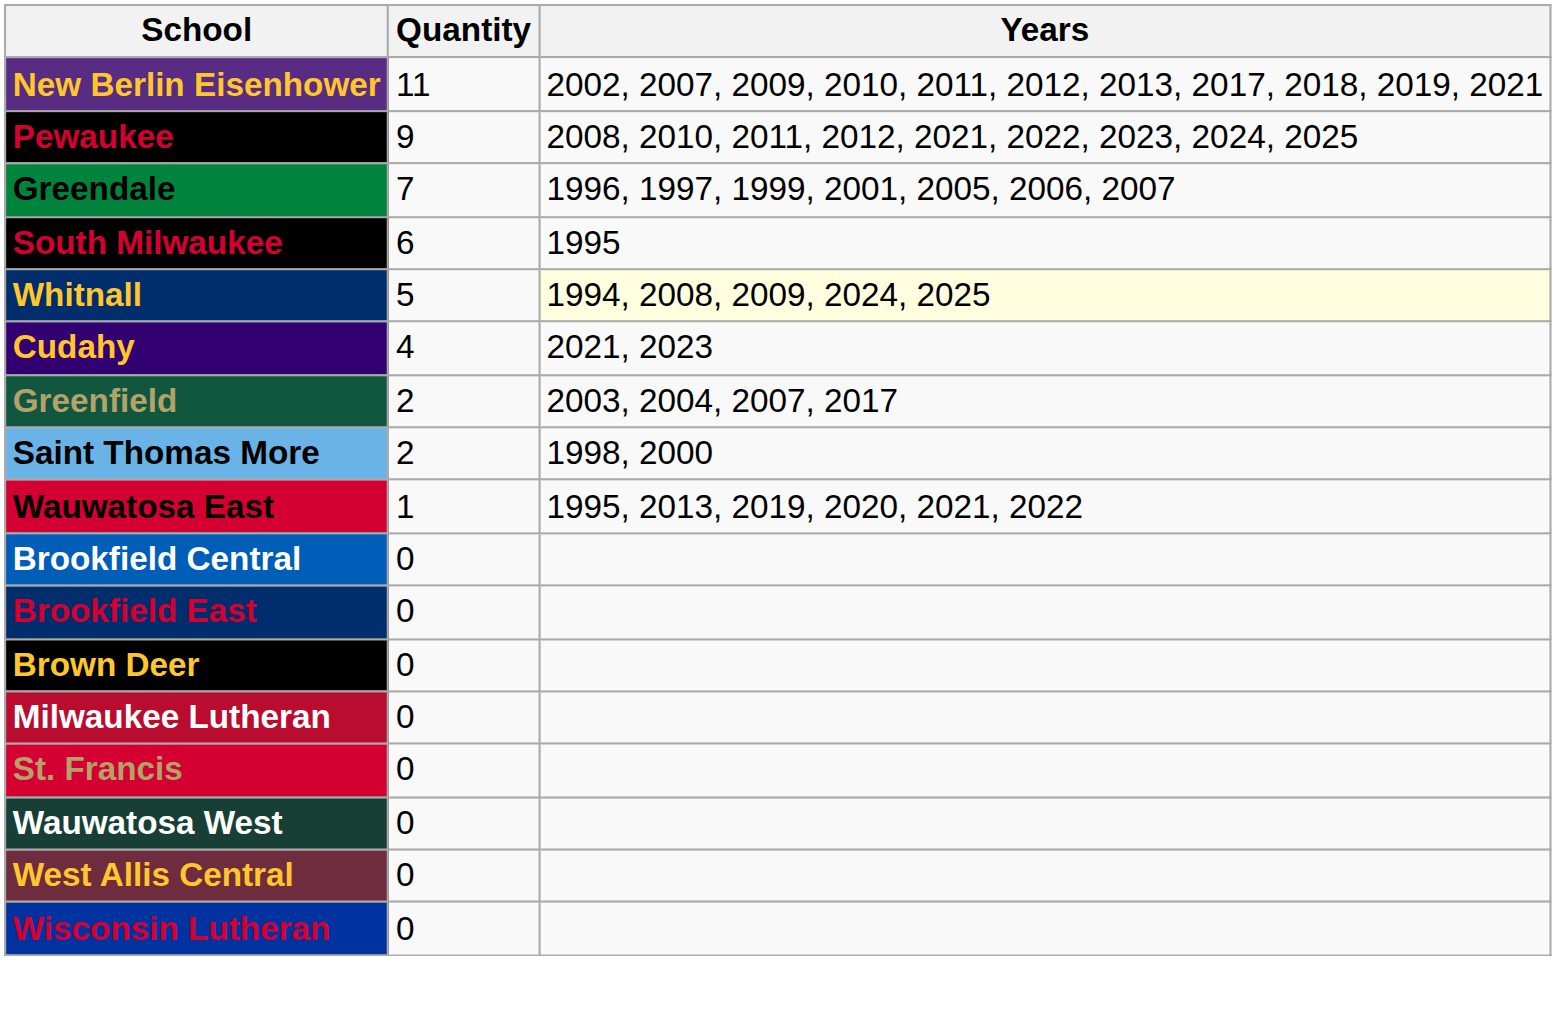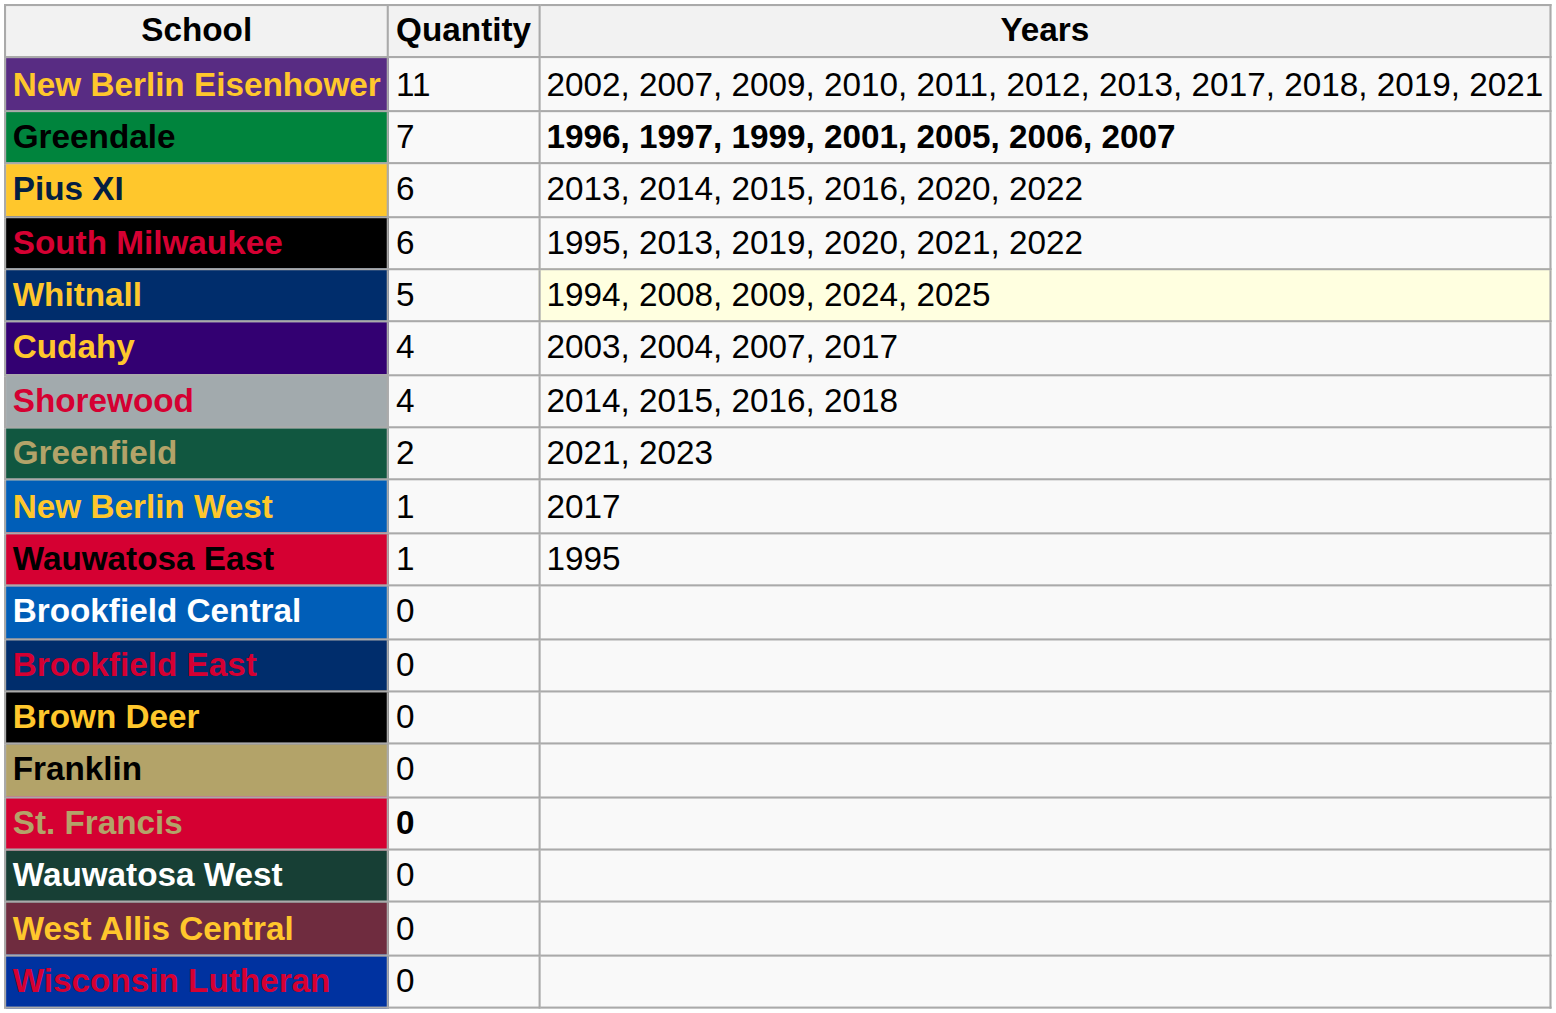- row: Pewaukee | 9 | 2008, 2010, 2011, 2012, 2021, 2022, 2023, 2024, 2025
Greendale | Years: normal -> bold
+ row: Pius XI | 6 | 2013, 2014, 2015, 2016, 2020, 2022
South Milwaukee | Years: 1995 -> 1995, 2013, 2019, 2020, 2021, 2022
Cudahy | Years: 2021, 2023 -> 2003, 2004, 2007, 2017
+ row: Shorewood | 4 | 2014, 2015, 2016, 2018
Greenfield | Years: 2003, 2004, 2007, 2017 -> 2021, 2023
- row: Saint Thomas More | 2 | 1998, 2000
+ row: New Berlin West | 1 | 2017
Wauwatosa East | Years: 1995, 2013, 2019, 2020, 2021, 2022 -> 1995
+ row: Franklin | 0
- row: Milwaukee Lutheran | 0
St. Francis | Quantity: normal -> bold
